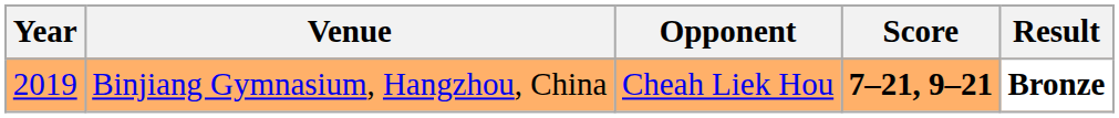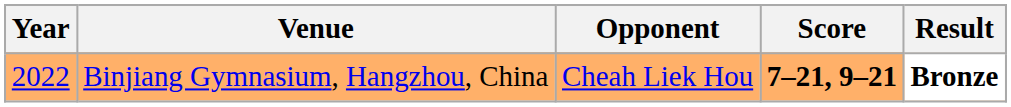Binjiang Gymnasium, Hangzhou, China | Year: 2019 -> 2022
